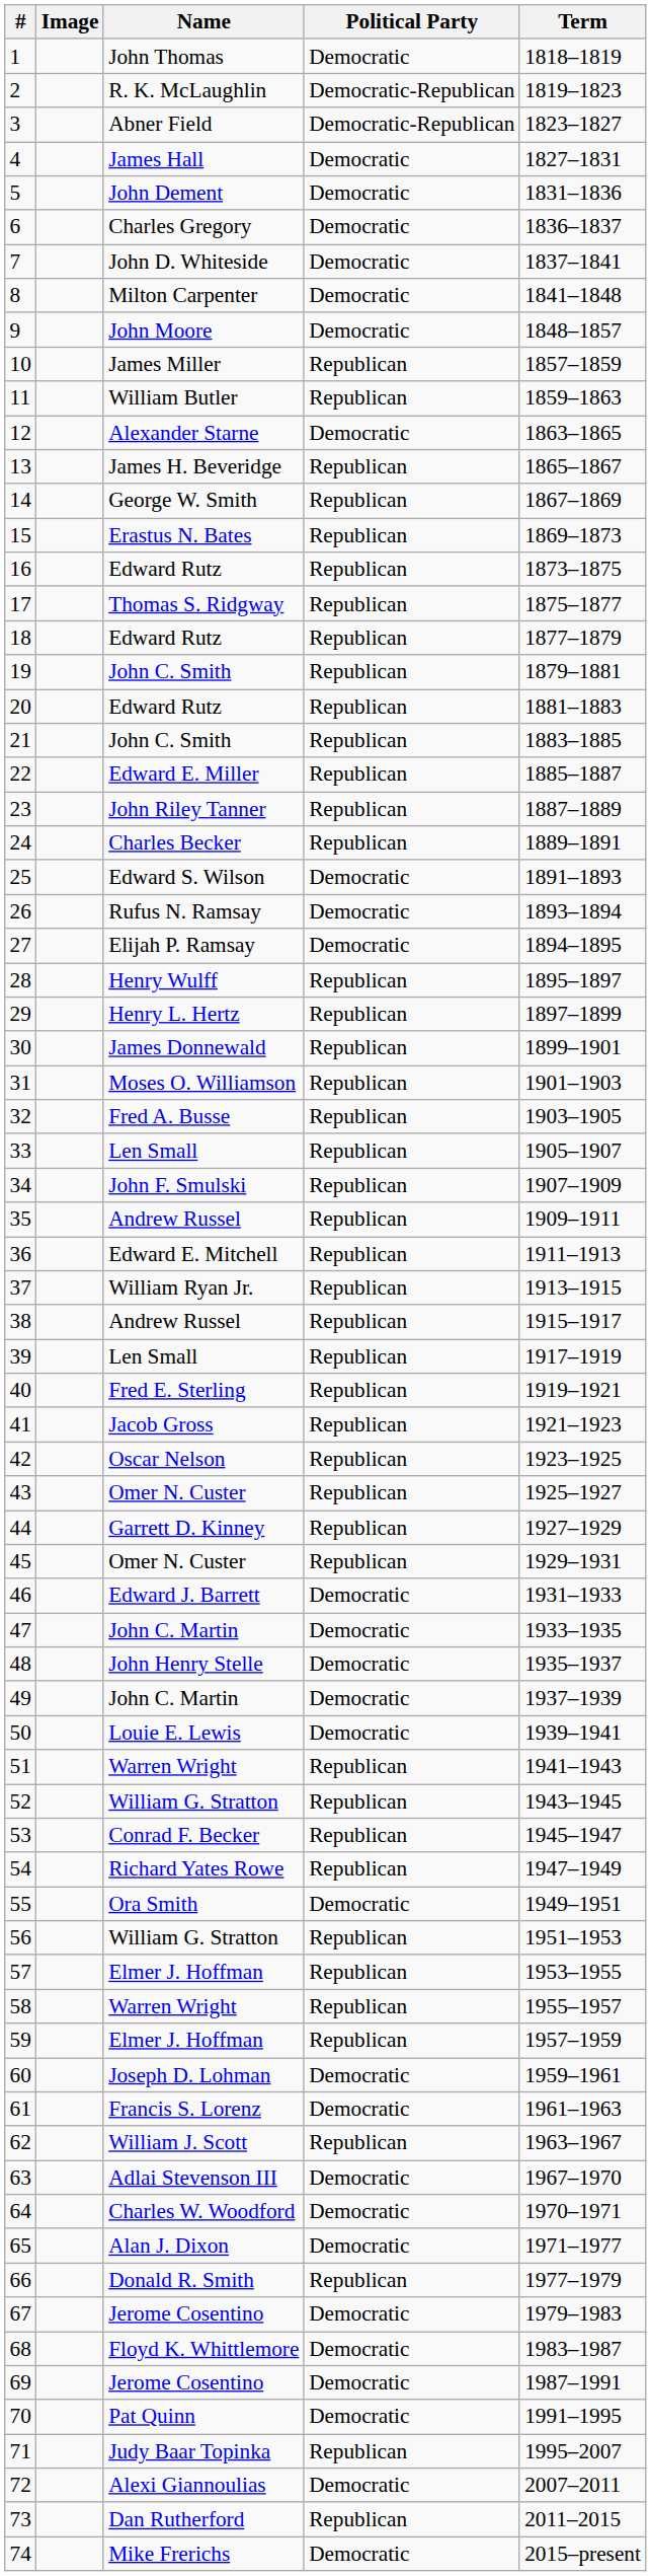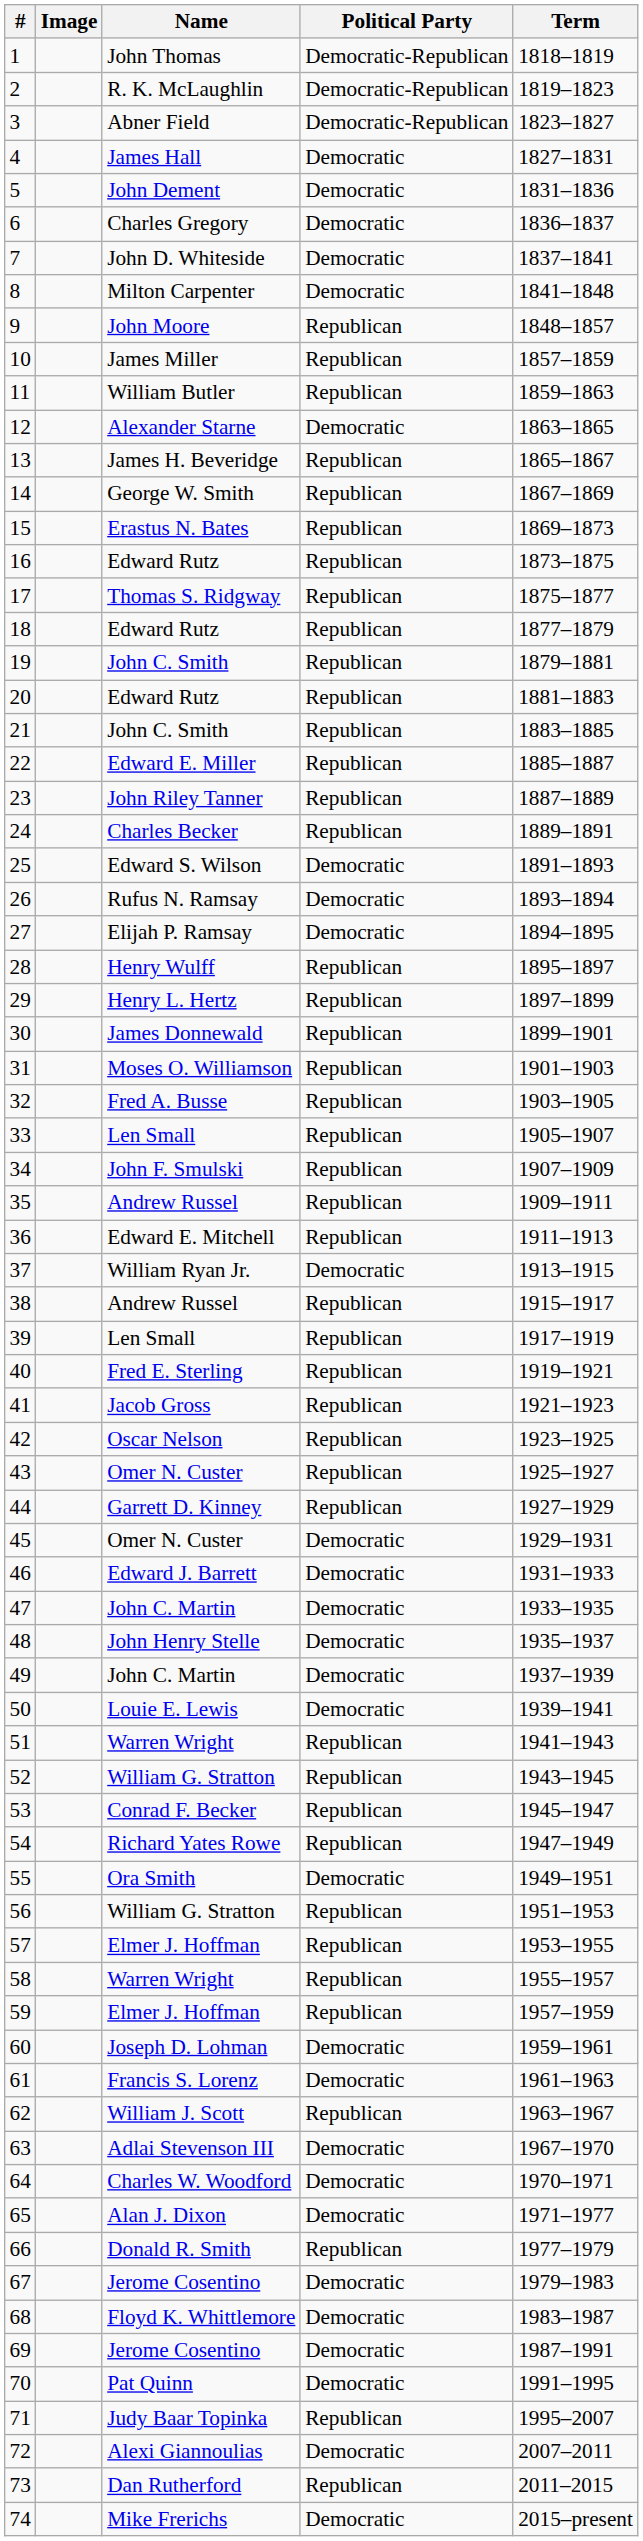1 | Political Party: Democratic -> Democratic-Republican
9 | Political Party: Democratic -> Republican
37 | Political Party: Republican -> Democratic
45 | Political Party: Republican -> Democratic
